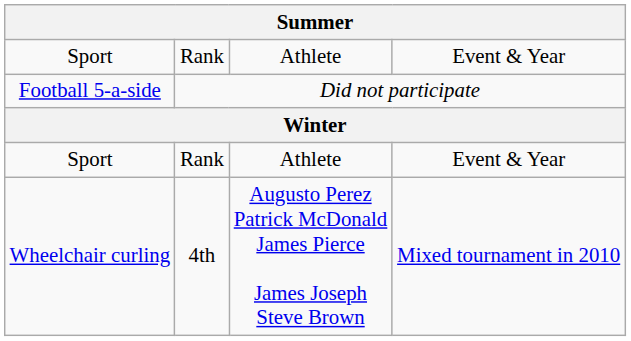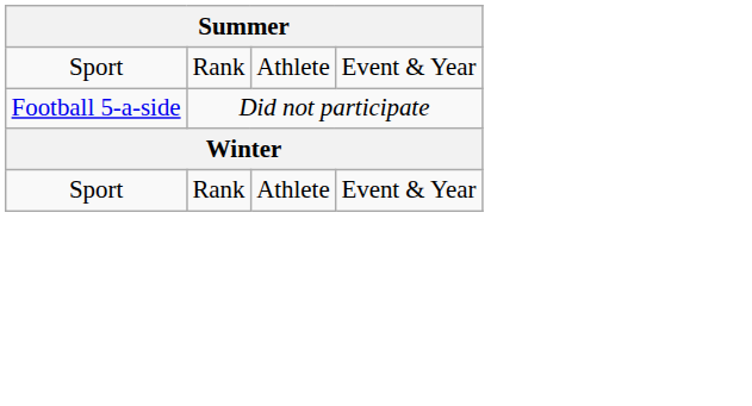- row: Wheelchair curling | 4th | Augusto Perez Patrick McDonald James Pierce James Joseph Steve Brown | Mixed tournament in 2010
